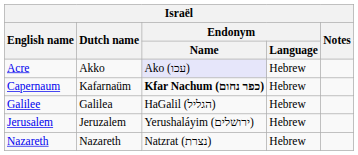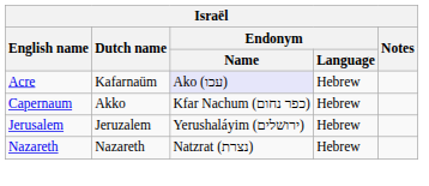Acre | Dutch name: Akko -> Kafarnaüm
Capernaum | Dutch name: Kafarnaüm -> Akko
Capernaum | Endonym / Name: bold -> normal
- row: Galilee | Galilea | HaGalil (הגליל) | Hebrew
